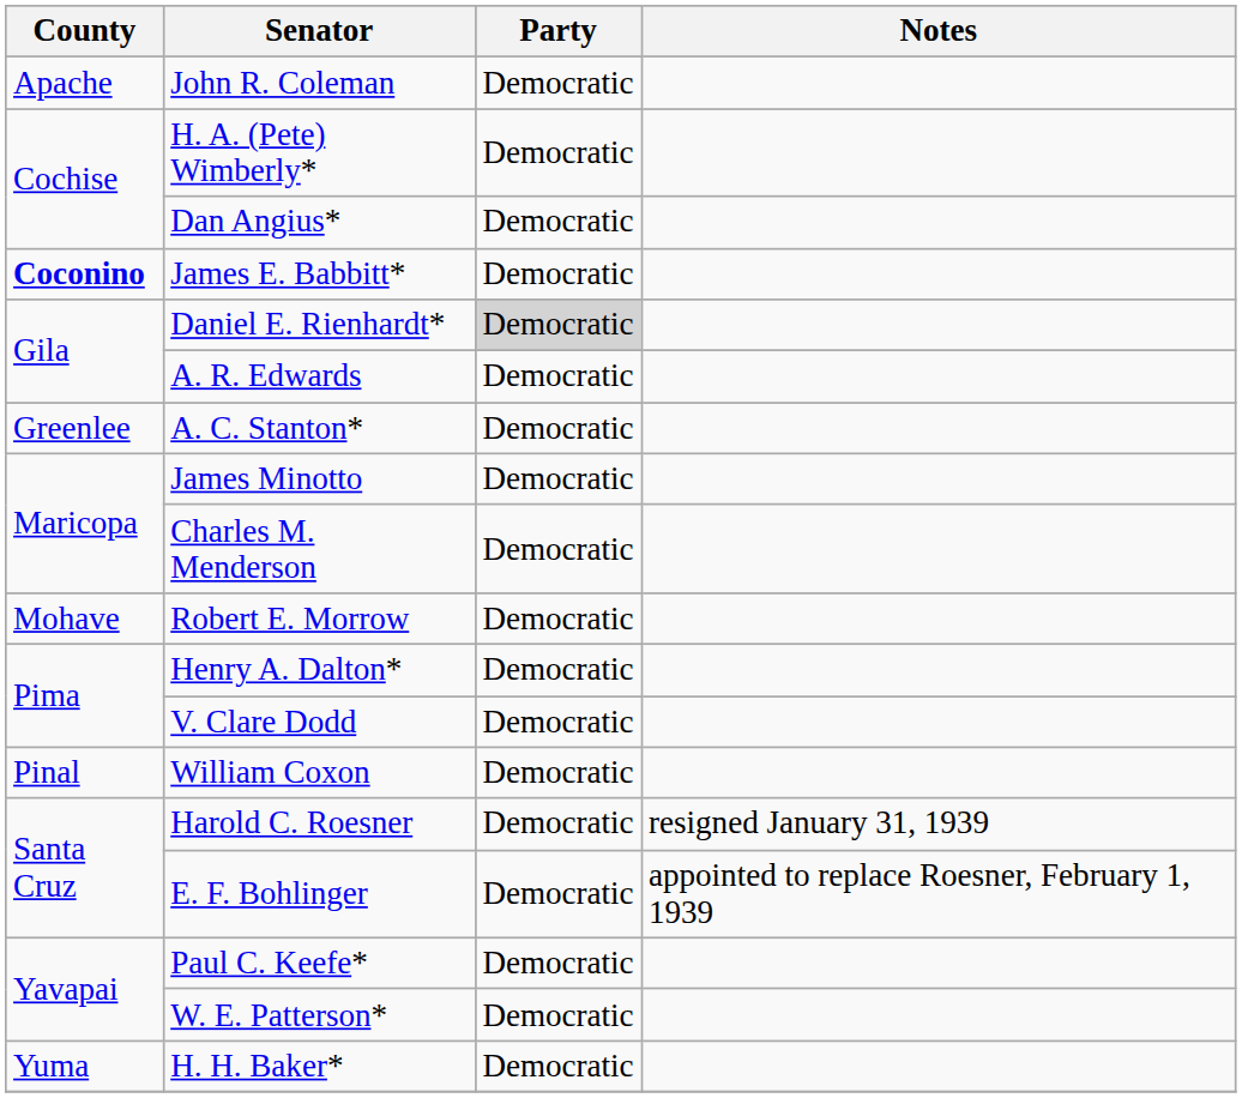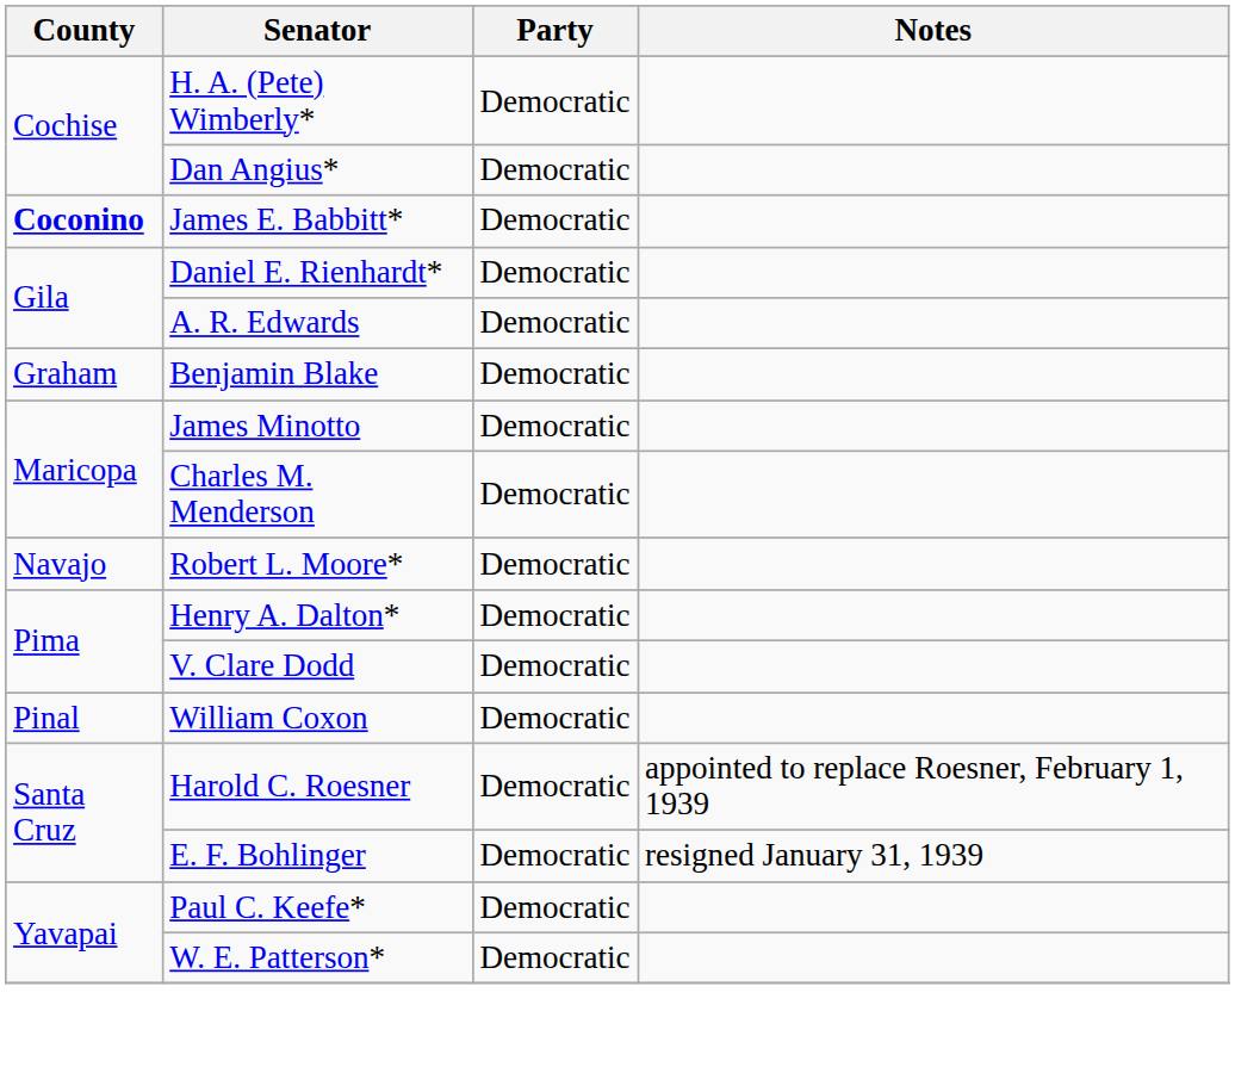- row: Apache | John R. Coleman | Democratic
Daniel E. Rienhardt* | Party: lightgrey background -> no background
+ row: Graham | Benjamin Blake | Democratic
- row: Greenlee | A. C. Stanton* | Democratic
- row: Mohave | Robert E. Morrow | Democratic
+ row: Navajo | Robert L. Moore* | Democratic
Harold C. Roesner | Notes: resigned January 31, 1939 -> appointed to replace Roesner, February 1, 1939
E. F. Bohlinger | Notes: appointed to replace Roesner, February 1, 1939 -> resigned January 31, 1939
- row: Yuma | H. H. Baker* | Democratic
